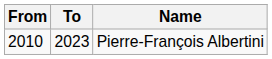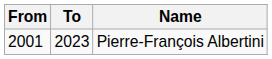Pierre-François Albertini | From: 2010 -> 2001
